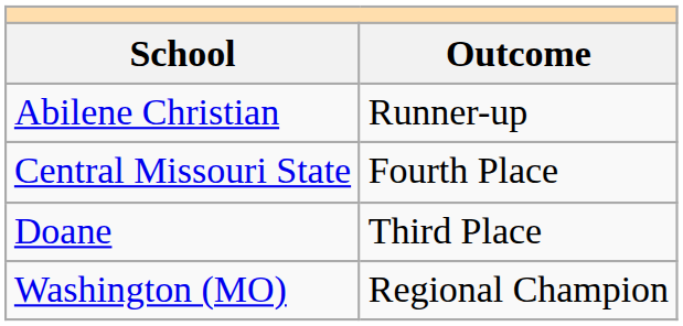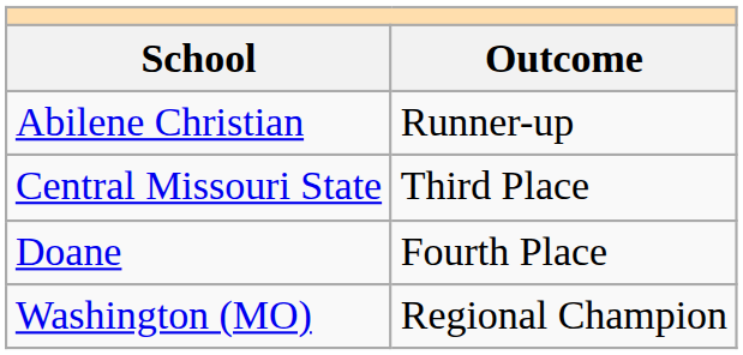Central Missouri State | Outcome: Fourth Place -> Third Place
Doane | Outcome: Third Place -> Fourth Place
